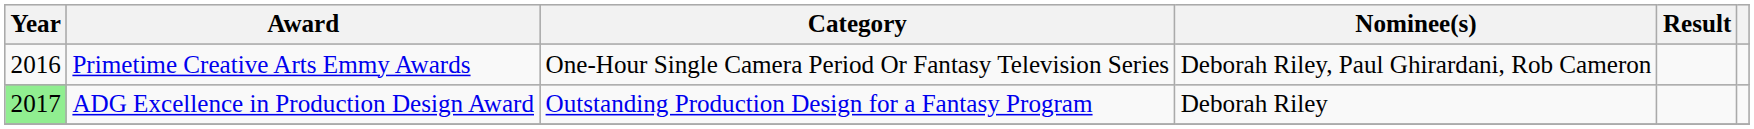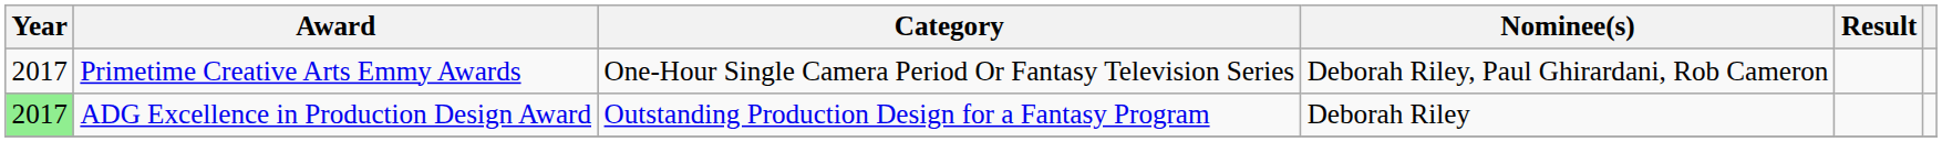Primetime Creative Arts Emmy Awards | Year: 2016 -> 2017
